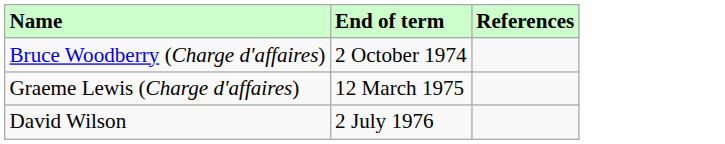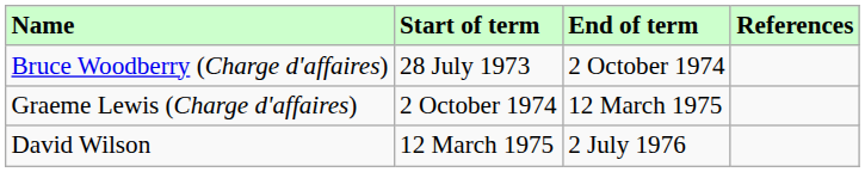+ column: Start of term | 28 July 1973 | 2 October 1974 | 12 March 1975
